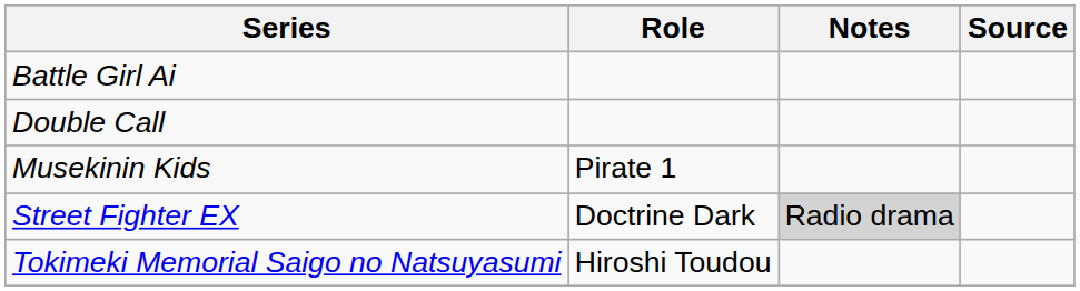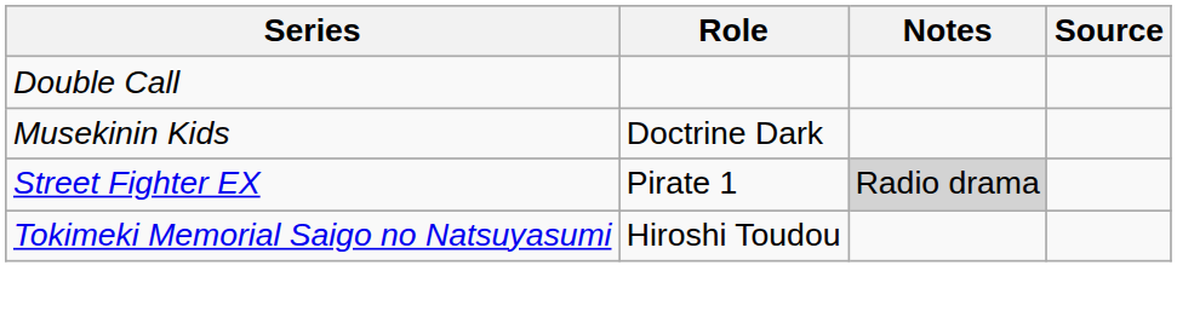- row: Battle Girl Ai
Musekinin Kids | Role: Pirate 1 -> Doctrine Dark
Street Fighter EX | Role: Doctrine Dark -> Pirate 1
